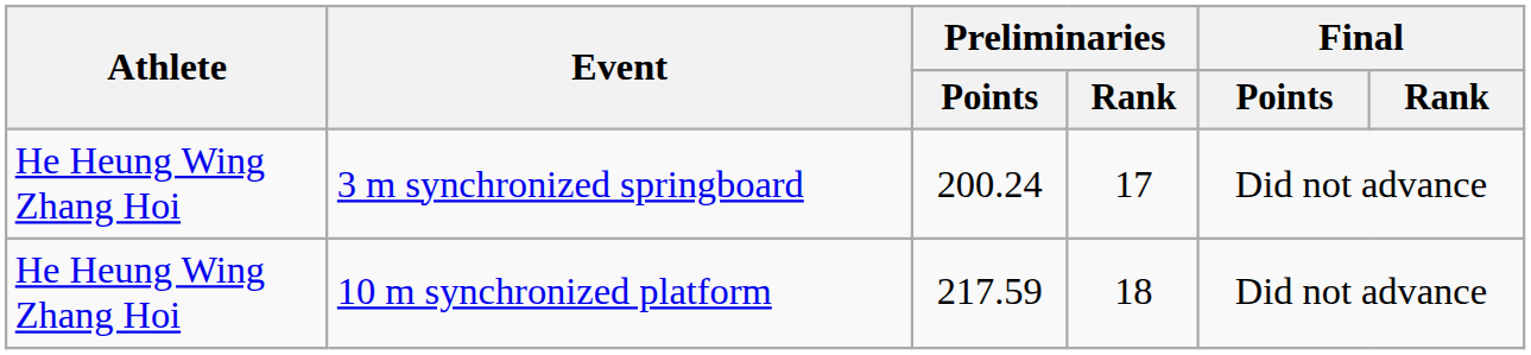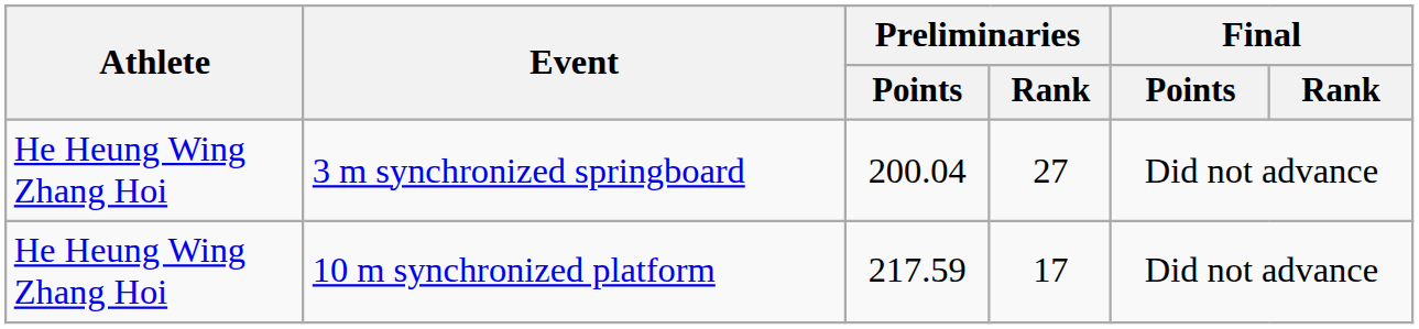3 m synchronized springboard | Preliminaries / Points: 200.24 -> 200.04
3 m synchronized springboard | Preliminaries / Rank: 17 -> 27
10 m synchronized platform | Preliminaries / Rank: 18 -> 17
